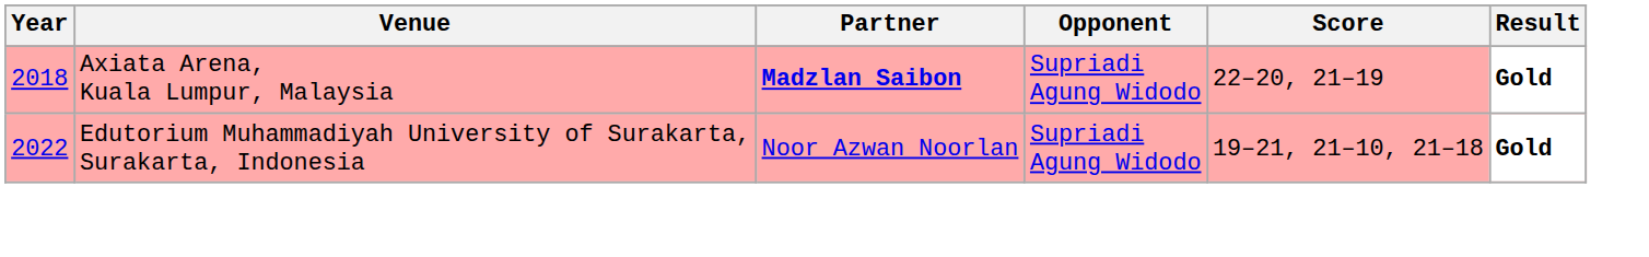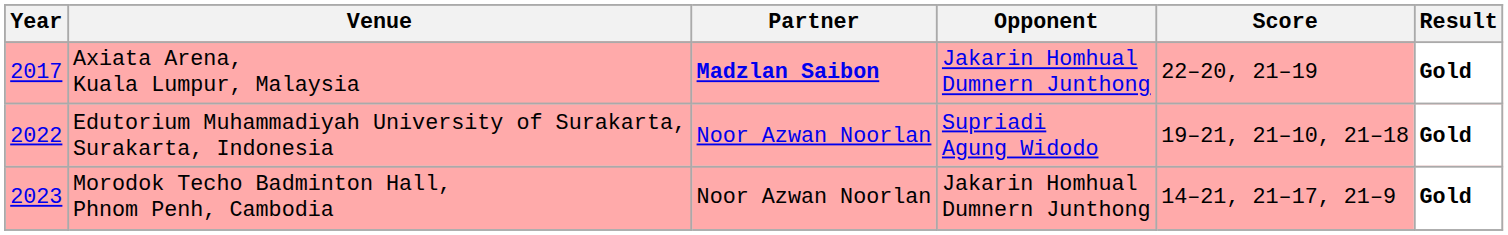Axiata Arena, Kuala Lumpur, Malaysia | Year: 2018 -> 2017
Axiata Arena, Kuala Lumpur, Malaysia | Opponent: Supriadi Agung Widodo -> Jakarin Homhual Dumnern Junthong
+ row: 2023 | Morodok Techo Badminton Hall, Phnom Penh, Cambodia | Noor Azwan Noorlan | Jakarin Homhual Dumnern Junthong | 14–21, 21–17, 21–9 | Gold
